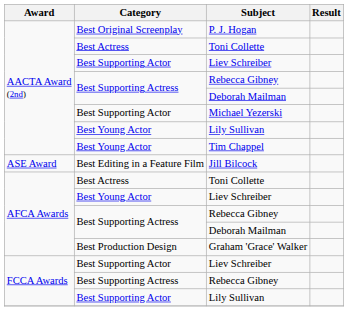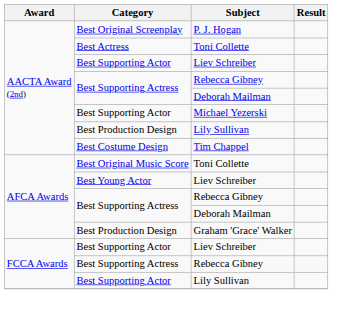AACTA Award (2nd) / Lily Sullivan | Category: Best Young Actor -> Best Production Design
Tim Chappel | Category: Best Young Actor -> Best Costume Design
- row: ASE Award | Best Editing in a Feature Film | Jill Bilcock
AFCA Awards / Toni Collette | Category: Best Actress -> Best Original Music Score
